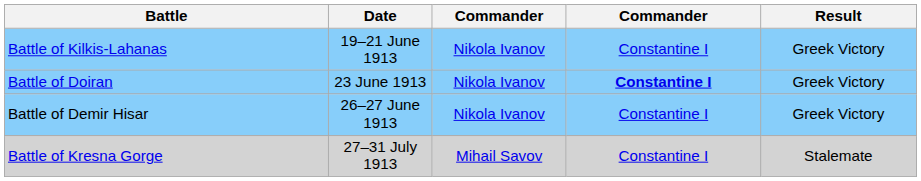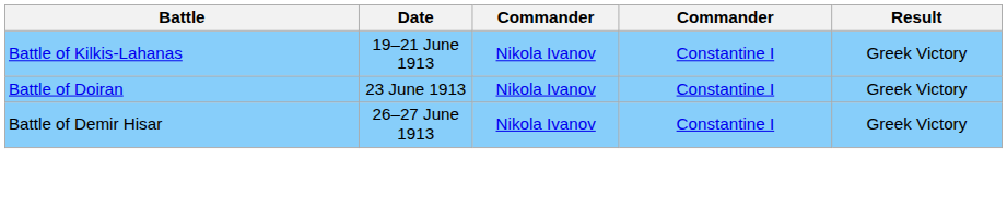Battle of Doiran | column 4: bold -> normal
- row: Battle of Kresna Gorge | 27–31 July 1913 | Mihail Savov | Constantine I | Stalemate
